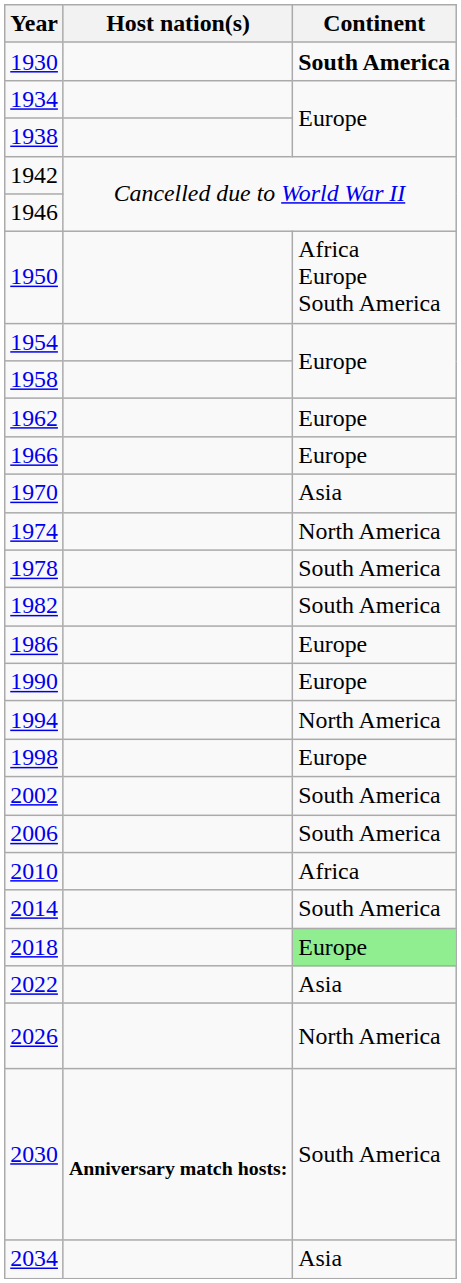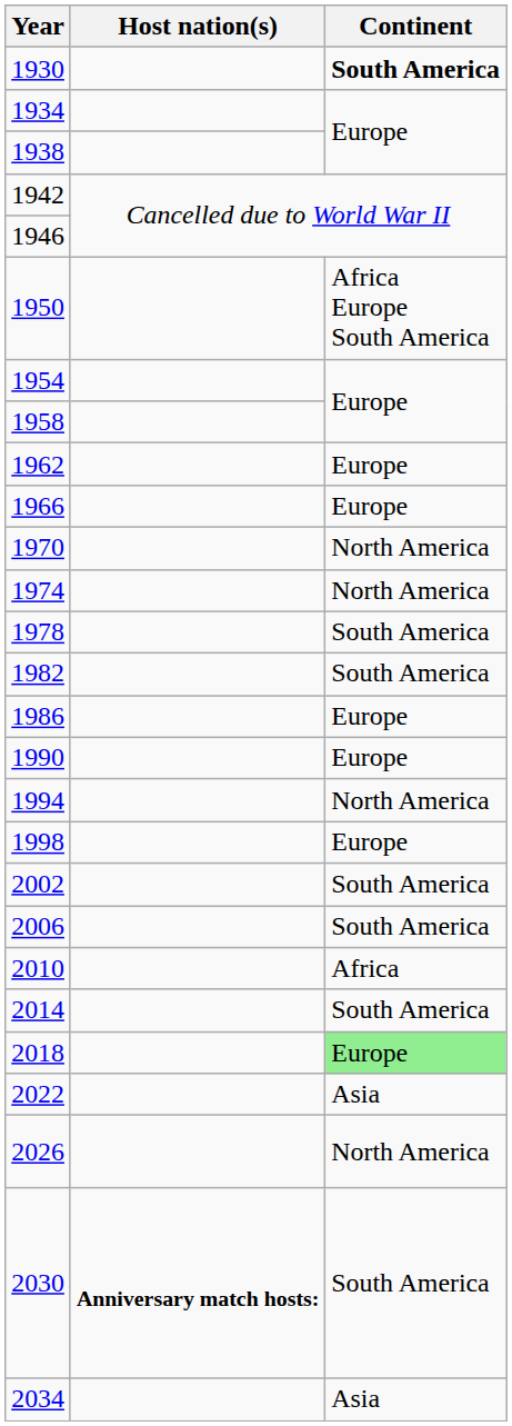1970 | Continent: Asia -> North America
